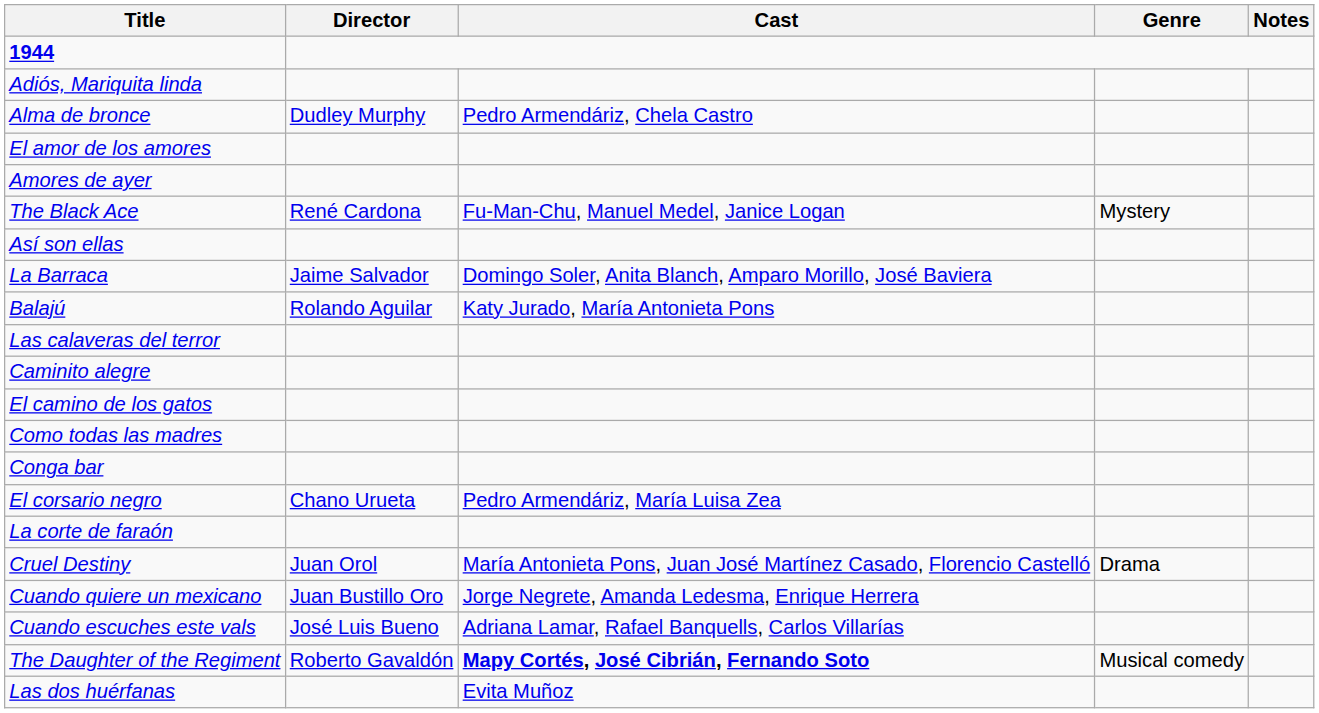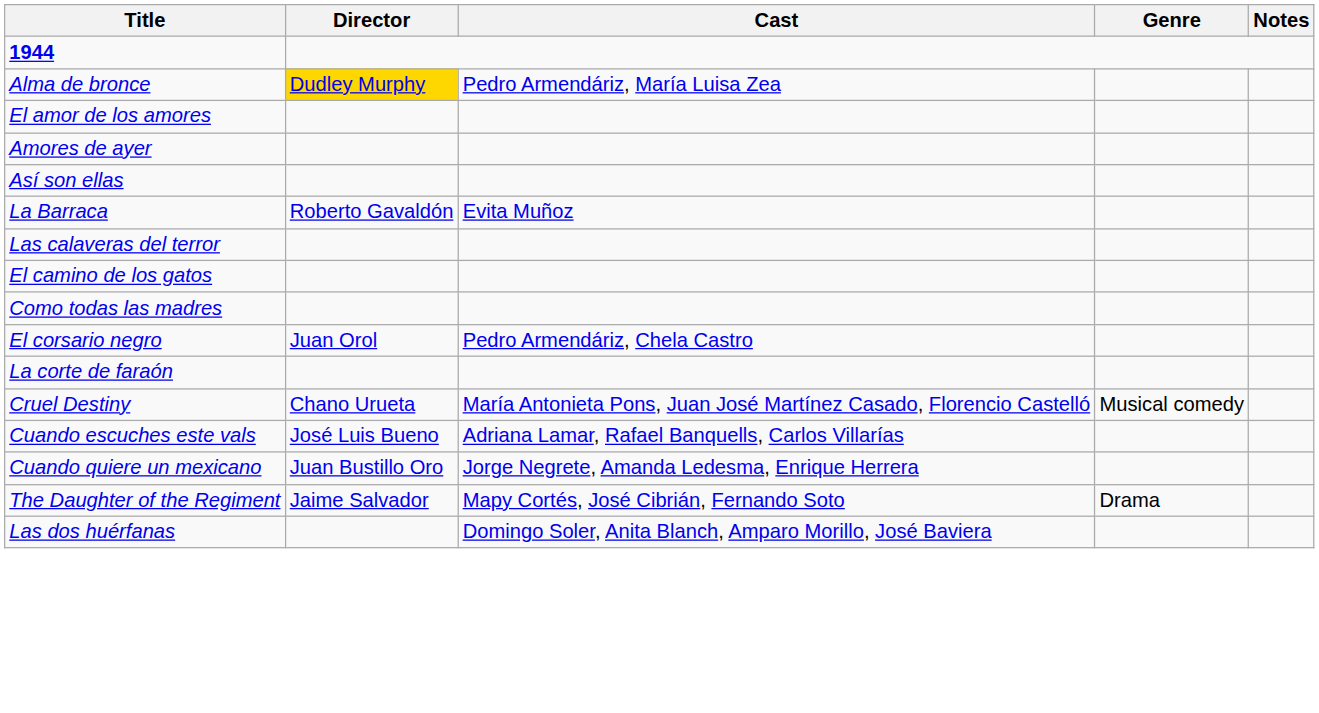- row: Adiós, Mariquita linda
Alma de bronce | Director: no background -> gold background
Alma de bronce | Cast: Pedro Armendáriz, Chela Castro -> Pedro Armendáriz, María Luisa Zea
- row: The Black Ace | René Cardona | Fu-Man-Chu, Manuel Medel, Janice Logan | Mystery
La Barraca | Director: Jaime Salvador -> Roberto Gavaldón
La Barraca | Cast: Domingo Soler, Anita Blanch, Amparo Morillo, José Baviera -> Evita Muñoz
- row: Balajú | Rolando Aguilar | Katy Jurado, María Antonieta Pons
- row: Caminito alegre
- row: Conga bar
El corsario negro | Director: Chano Urueta -> Juan Orol
El corsario negro | Cast: Pedro Armendáriz, María Luisa Zea -> Pedro Armendáriz, Chela Castro
Cruel Destiny | Director: Juan Orol -> Chano Urueta
Cruel Destiny | Genre: Drama -> Musical comedy
rows swapped: Cuando escuches este vals <-> Cuando quiere un mexicano
The Daughter of the Regiment | Director: Roberto Gavaldón -> Jaime Salvador
The Daughter of the Regiment | Cast: bold -> normal
The Daughter of the Regiment | Genre: Musical comedy -> Drama
Las dos huérfanas | Cast: Evita Muñoz -> Domingo Soler, Anita Blanch, Amparo Morillo, José Baviera
